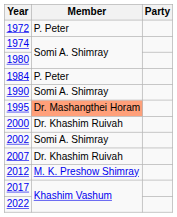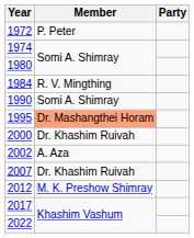1984 | Member: P. Peter -> R. V. Mingthing
2002 | Member: Somi A. Shimray -> A. Aza
